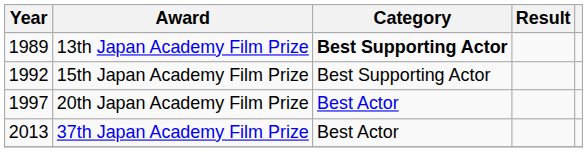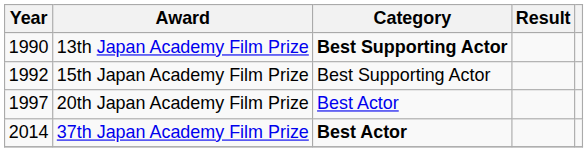13th Japan Academy Film Prize | Year: 1989 -> 1990
37th Japan Academy Film Prize | Year: 2013 -> 2014
37th Japan Academy Film Prize | Category: normal -> bold
